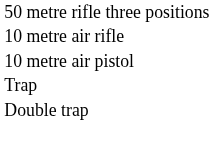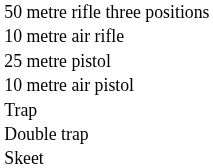+ row: 25 metre pistol
+ row: Skeet
